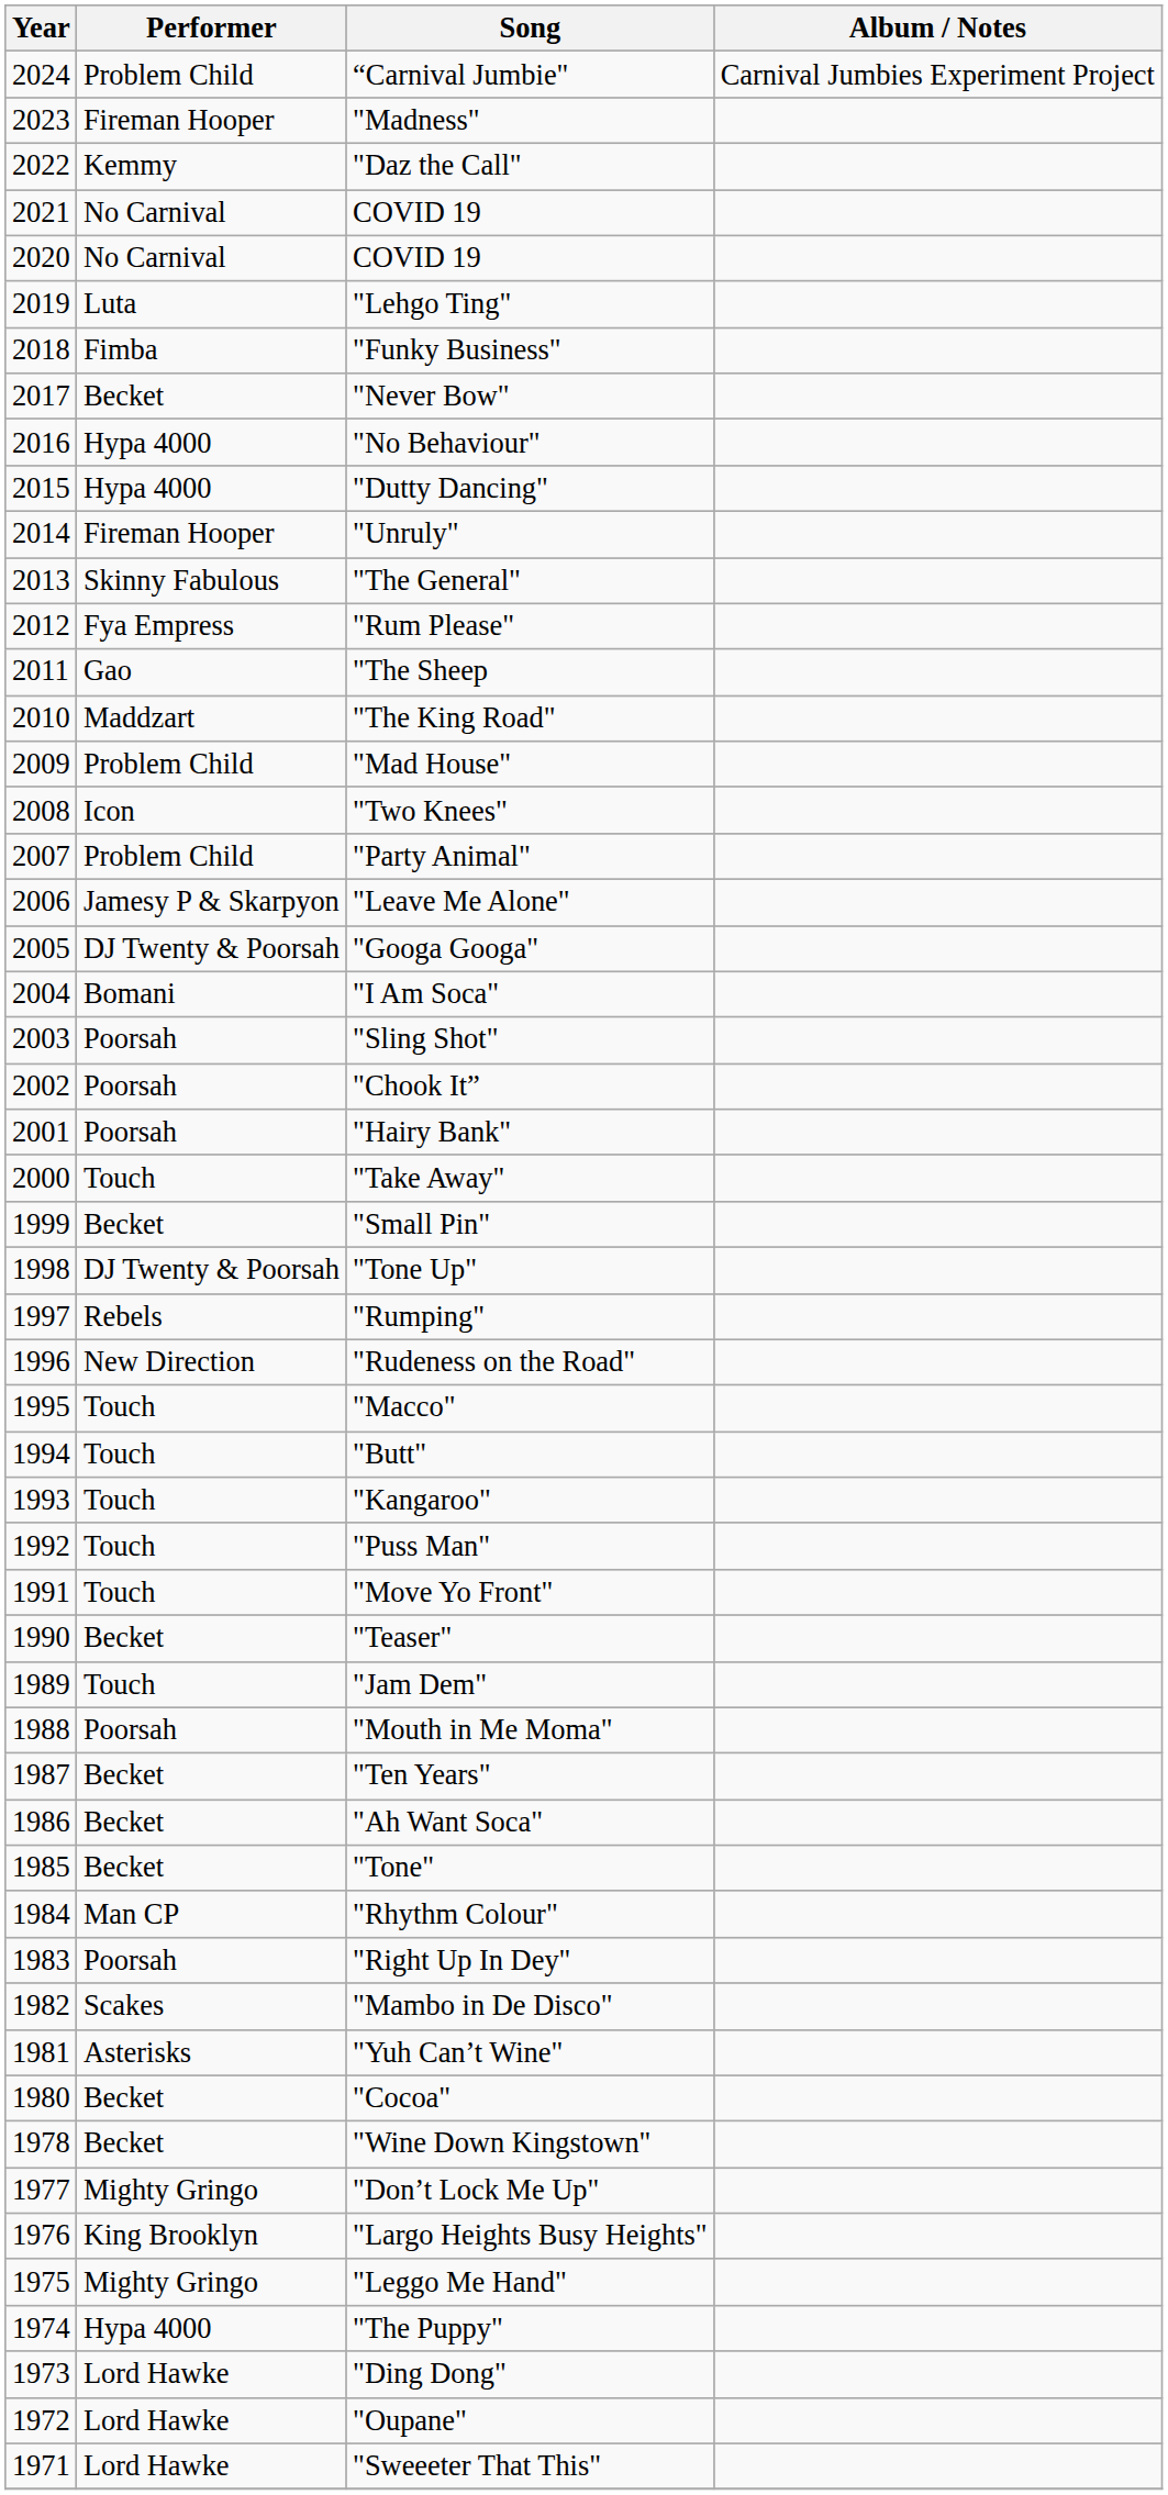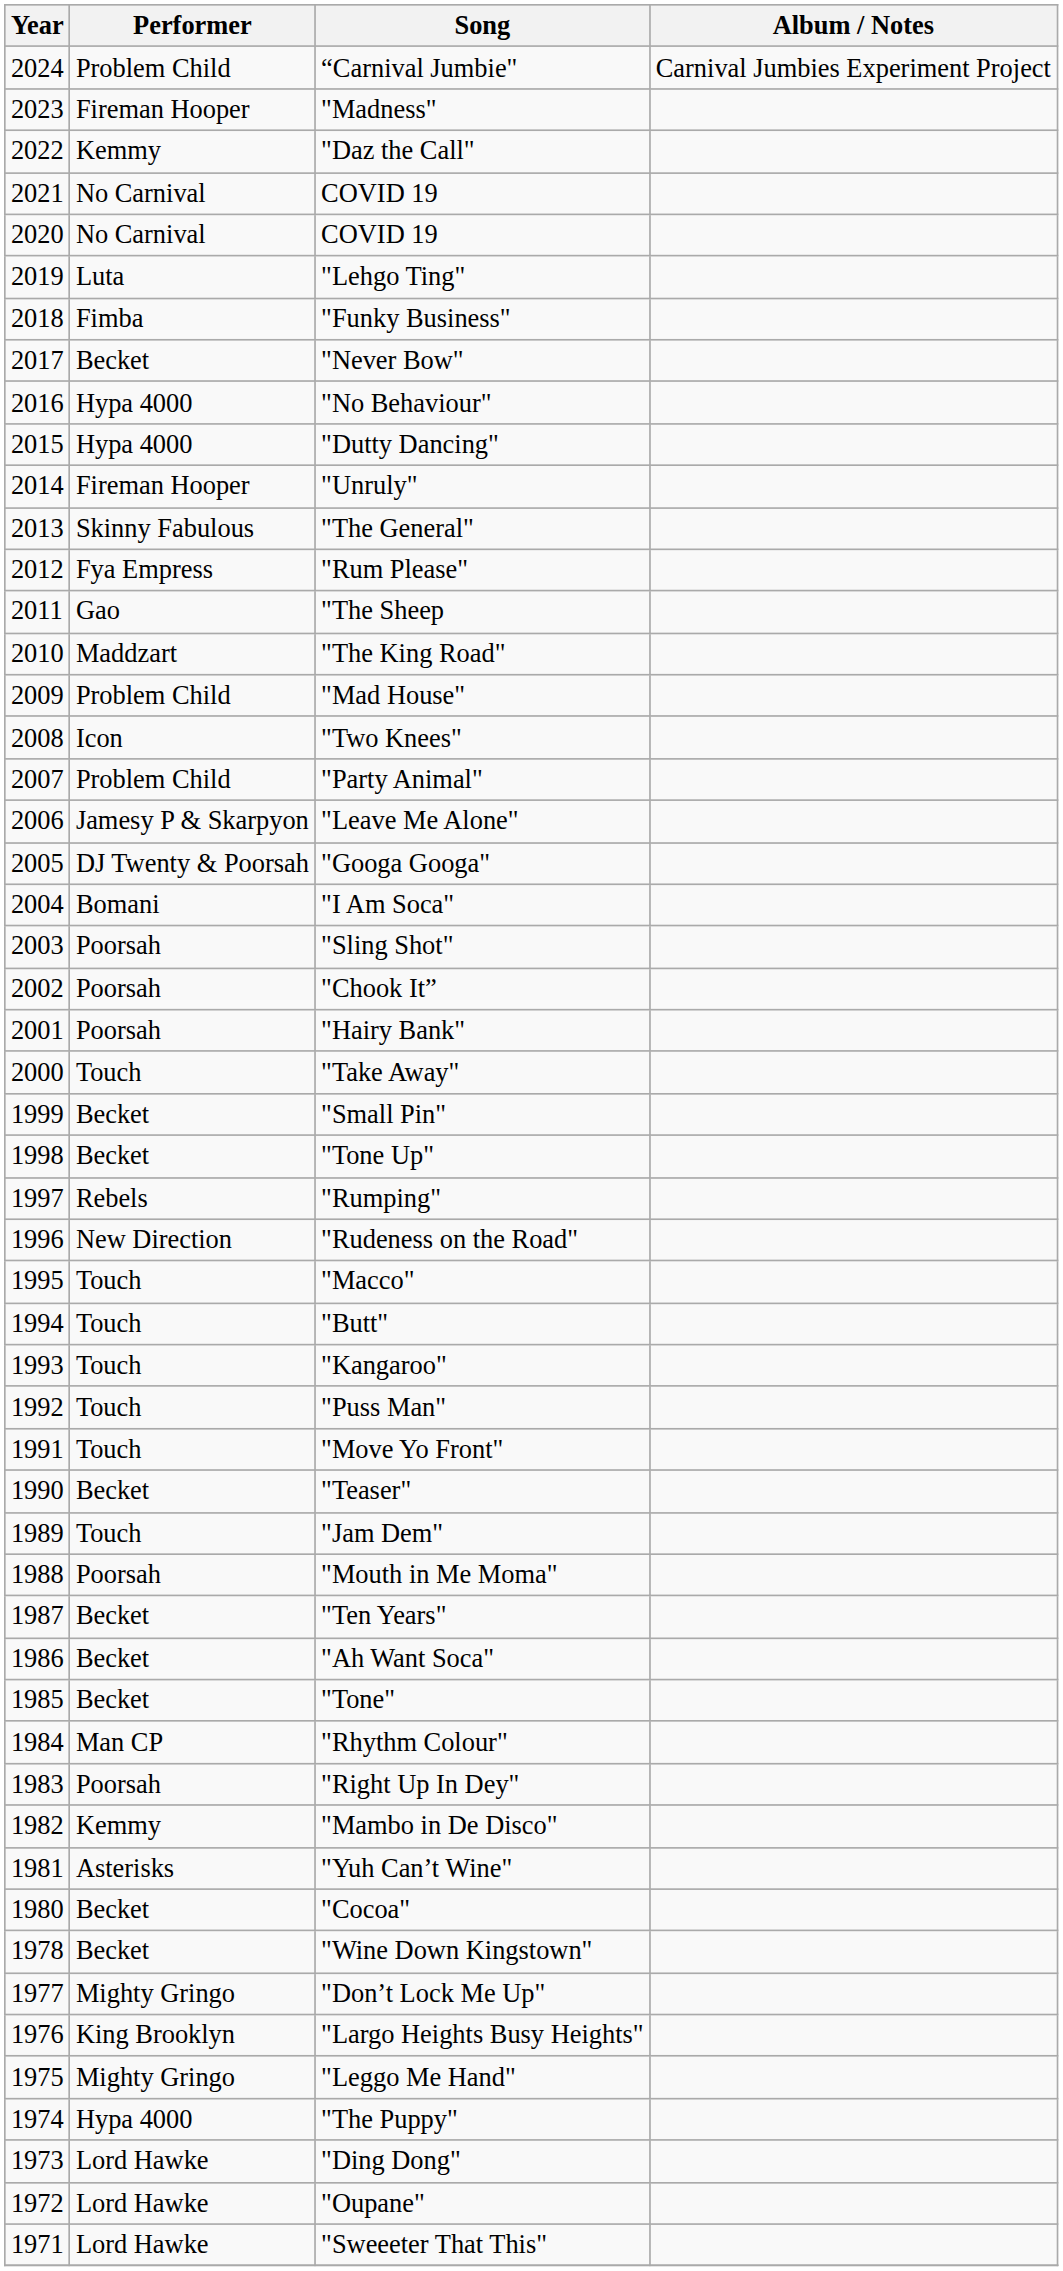"Tone Up" | Performer: DJ Twenty & Poorsah -> Becket
"Mambo in De Disco" | Performer: Scakes -> Kemmy
